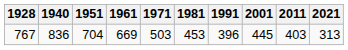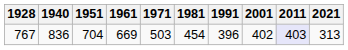767 | 1981: 453 -> 454
767 | 2001: 445 -> 402
767 | 2011: no background -> lavender background
